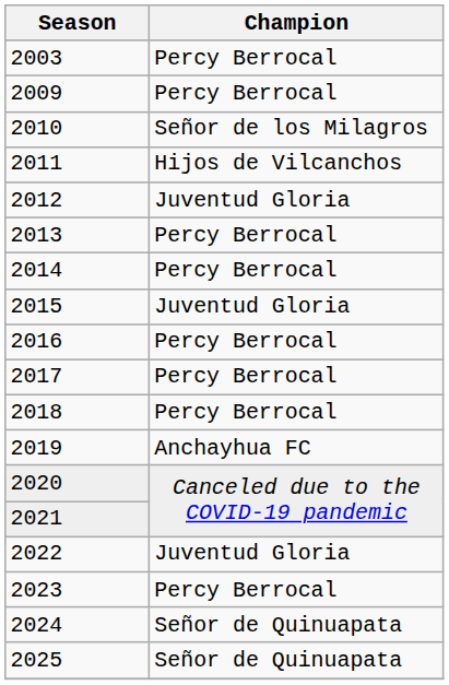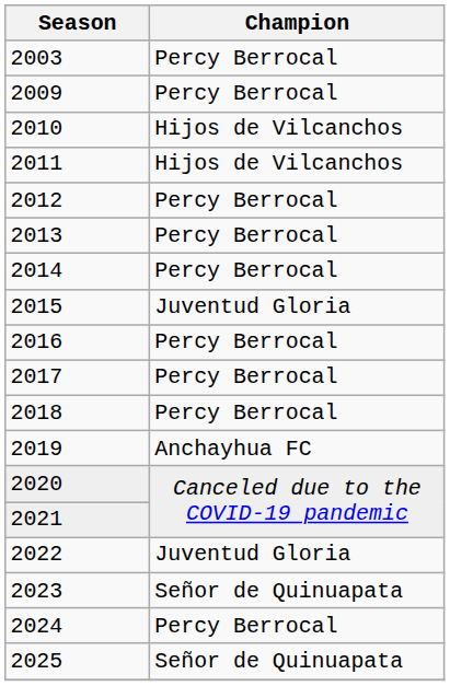2010 | Champion: Señor de los Milagros -> Hijos de Vilcanchos
2012 | Champion: Juventud Gloria -> Percy Berrocal
2023 | Champion: Percy Berrocal -> Señor de Quinuapata
2024 | Champion: Señor de Quinuapata -> Percy Berrocal
